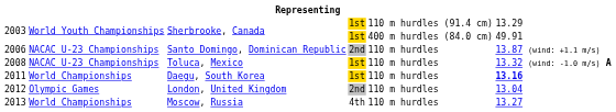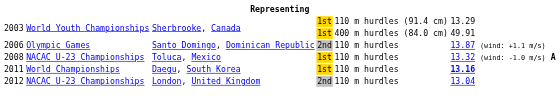2006 | column 2: NACAC U-23 Championships -> Olympic Games
2012 | column 2: Olympic Games -> NACAC U-23 Championships
- row: 2013 | World Championships | Moscow, Russia | 4th | 110 m hurdles | 13.27
